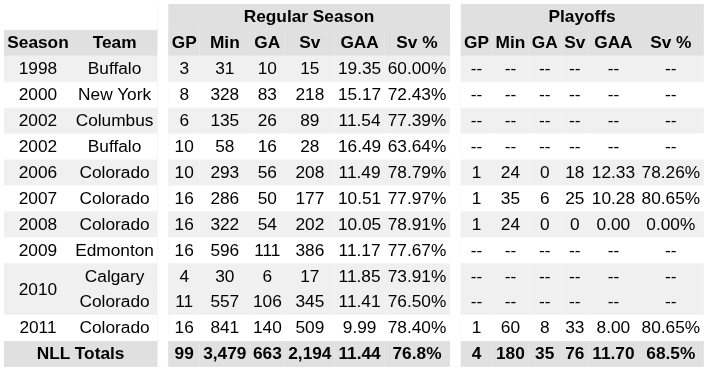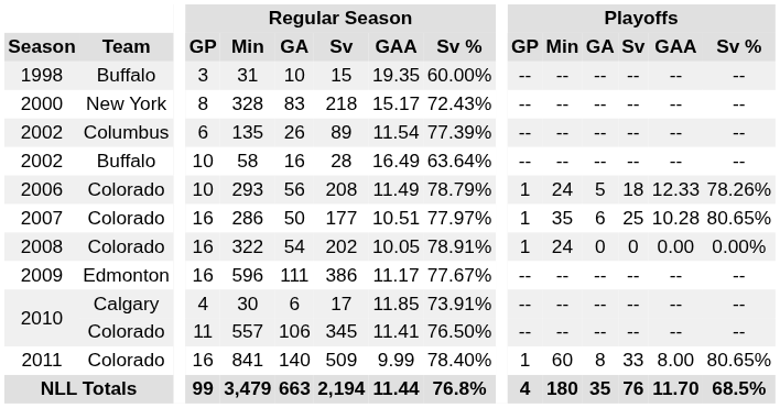2006 | Playoffs / GA: 0 -> 5
